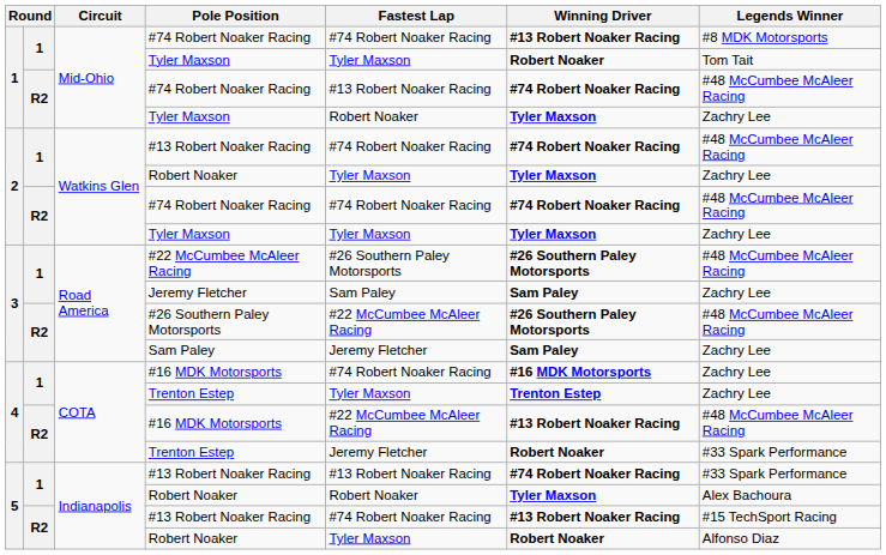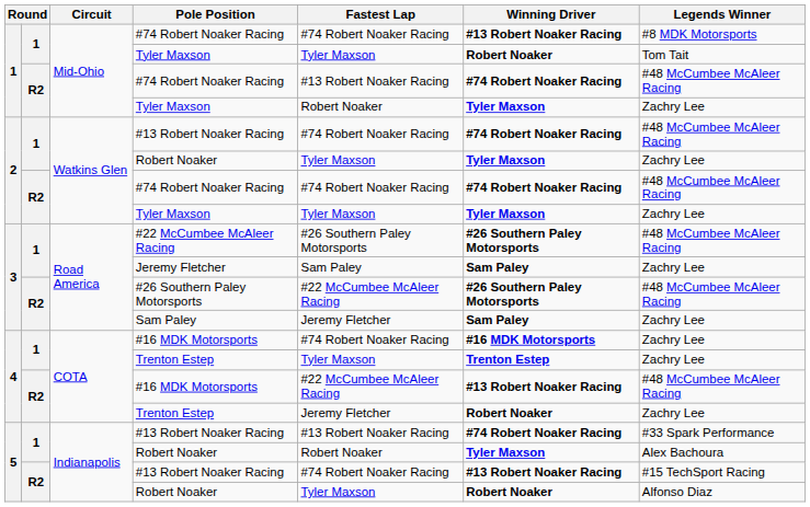R2 / Trenton Estep | Legends Winner: #33 Spark Performance -> Zachry Lee
